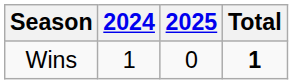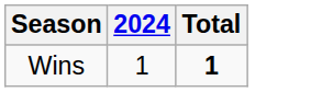- column: 2025 | 0
